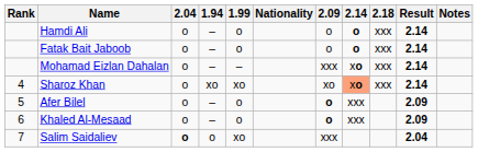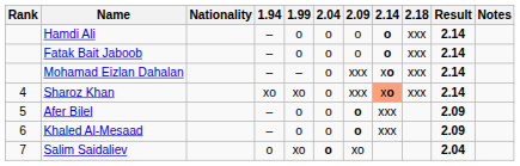columns swapped: Nationality <-> 2.04
Sharoz Khan | 2.09: xo -> xxx
Salim Saidaliev | 2.09: xxx -> xo
